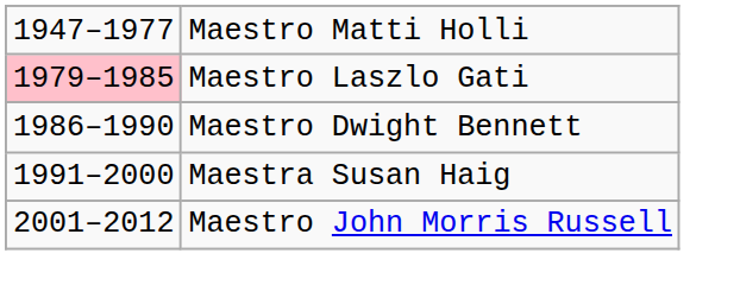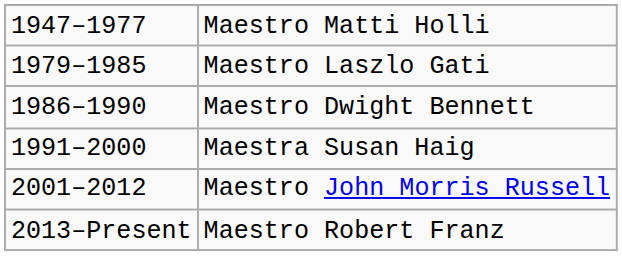Maestro Laszlo Gati | column 1: pink background -> no background
+ row: 2013–Present | Maestro Robert Franz
